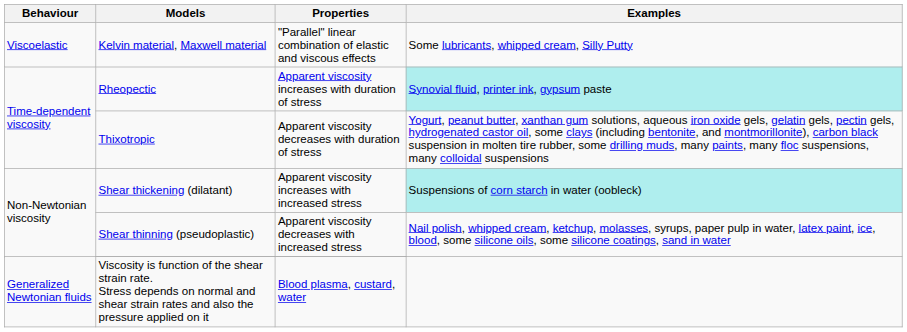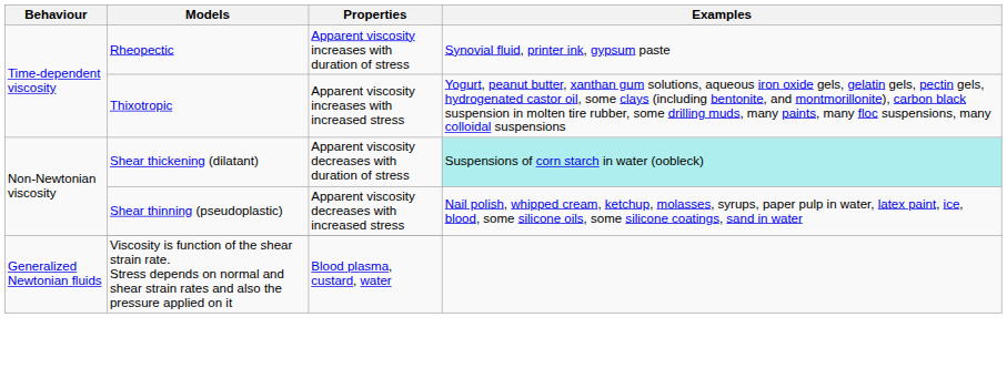- row: Viscoelastic | Kelvin material, Maxwell material | "Parallel" linear combination of elastic and viscous effects | Some lubricants, whipped cream, Silly Putty
Rheopectic | Examples: paleturquoise background -> no background
Thixotropic | Properties: Apparent viscosity decreases with duration of stress -> Apparent viscosity increases with increased stress
Shear thickening (dilatant) | Properties: Apparent viscosity increases with increased stress -> Apparent viscosity decreases with duration of stress
